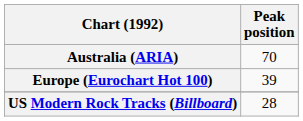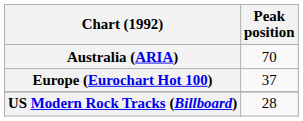Europe (Eurochart Hot 100) | Peak position: 39 -> 37
